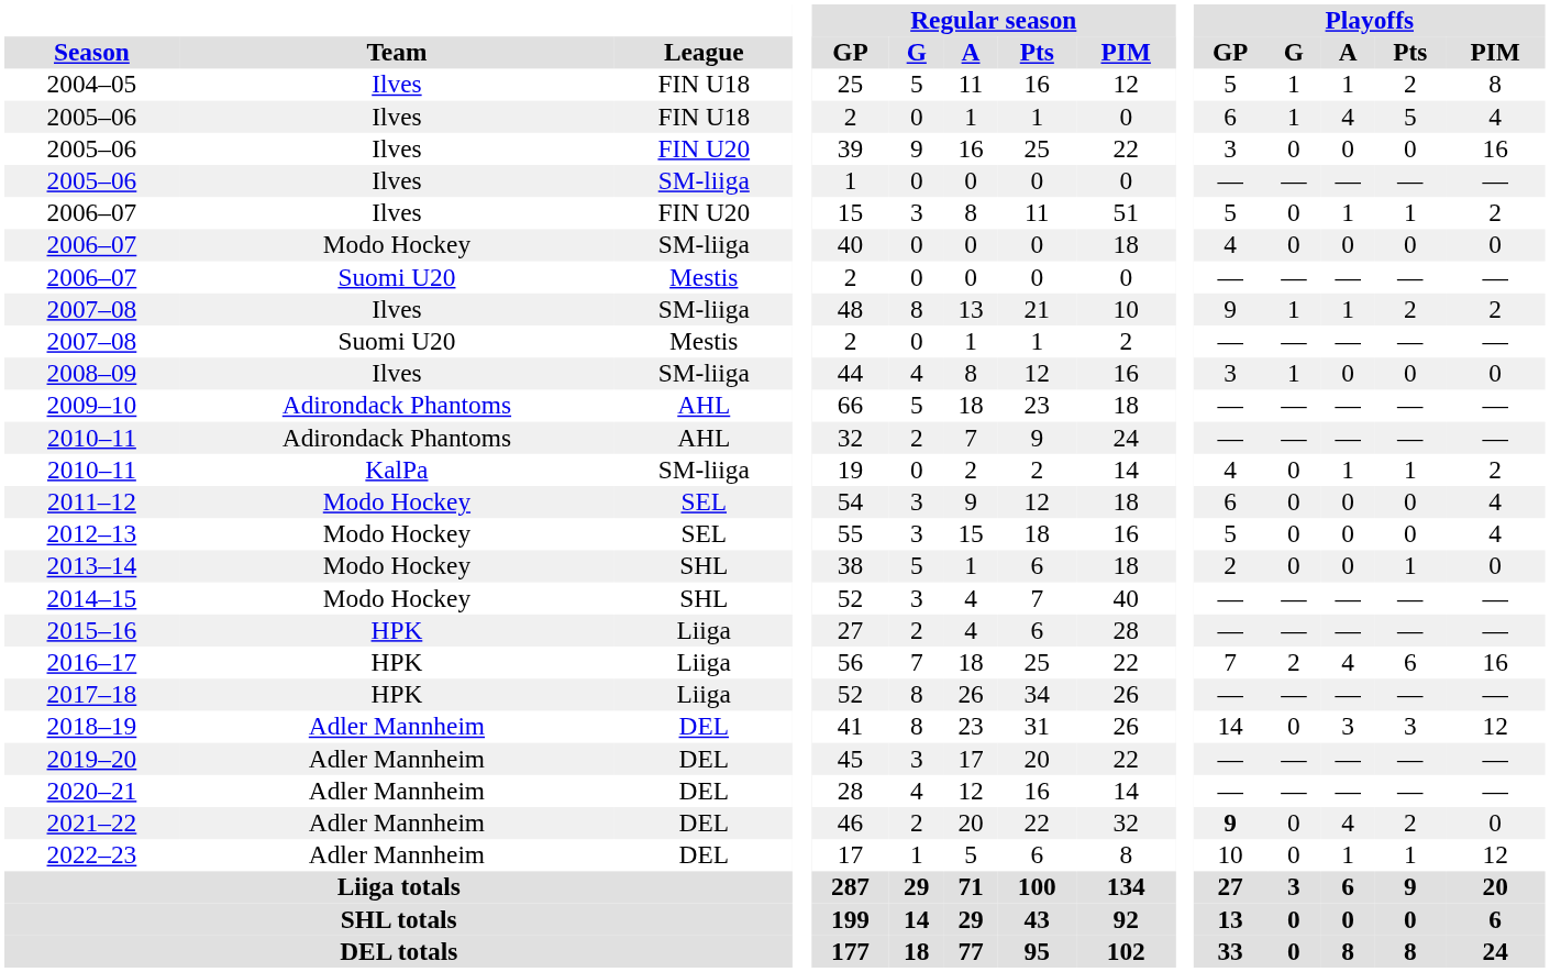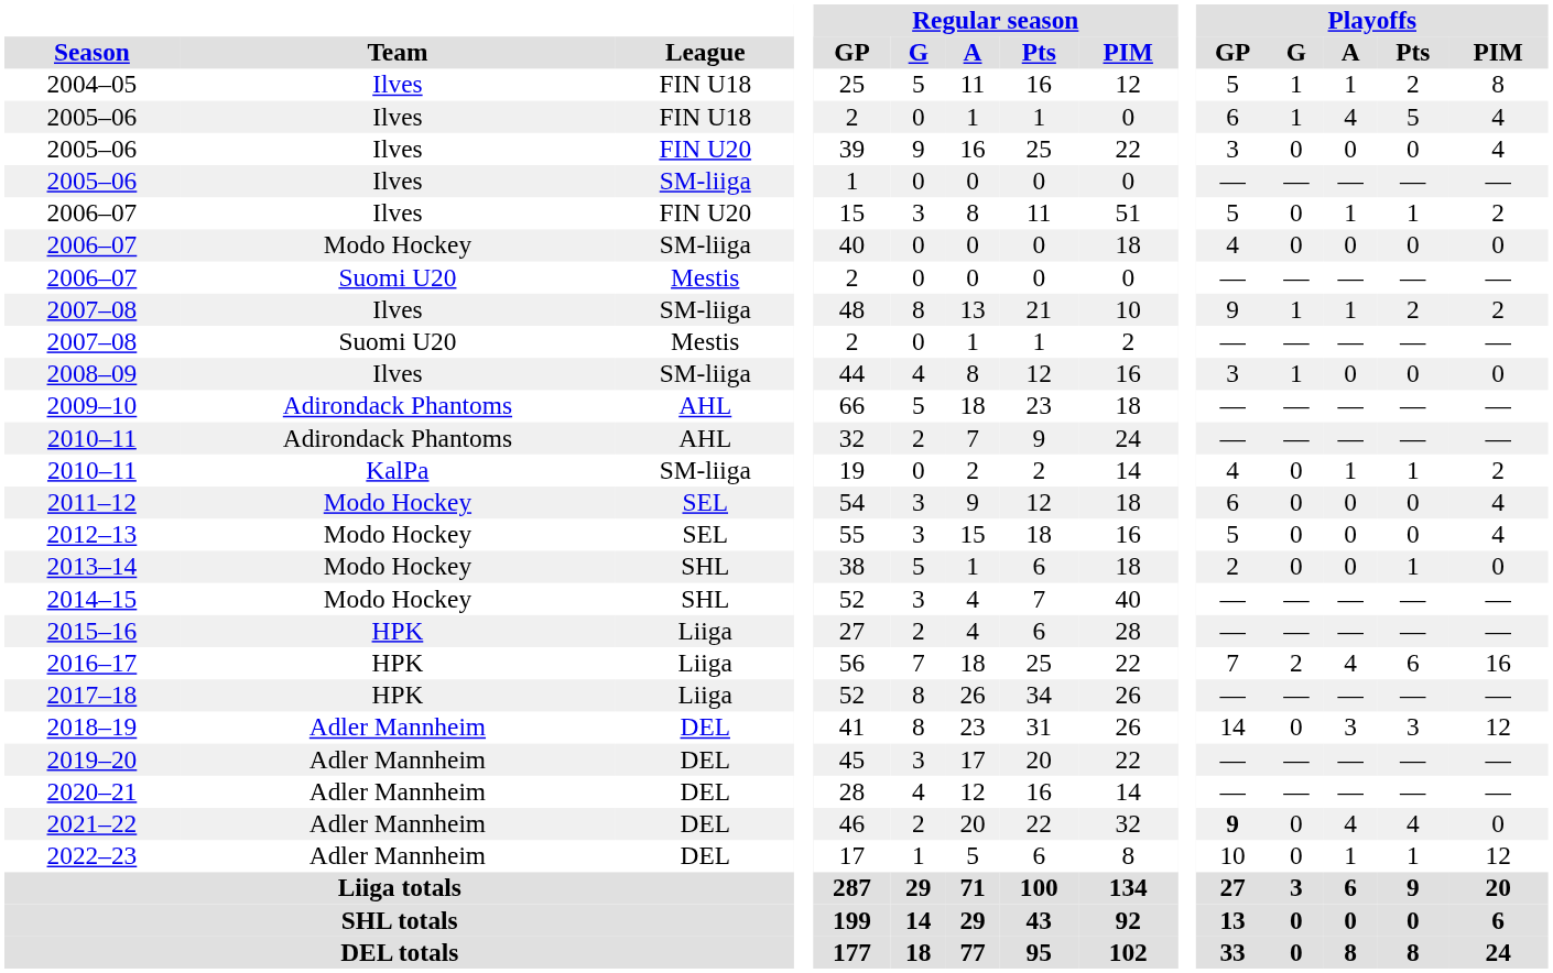2005–06 / FIN U20 | Playoffs / PIM: 16 -> 4
2021–22 | Playoffs / Pts: 2 -> 4
